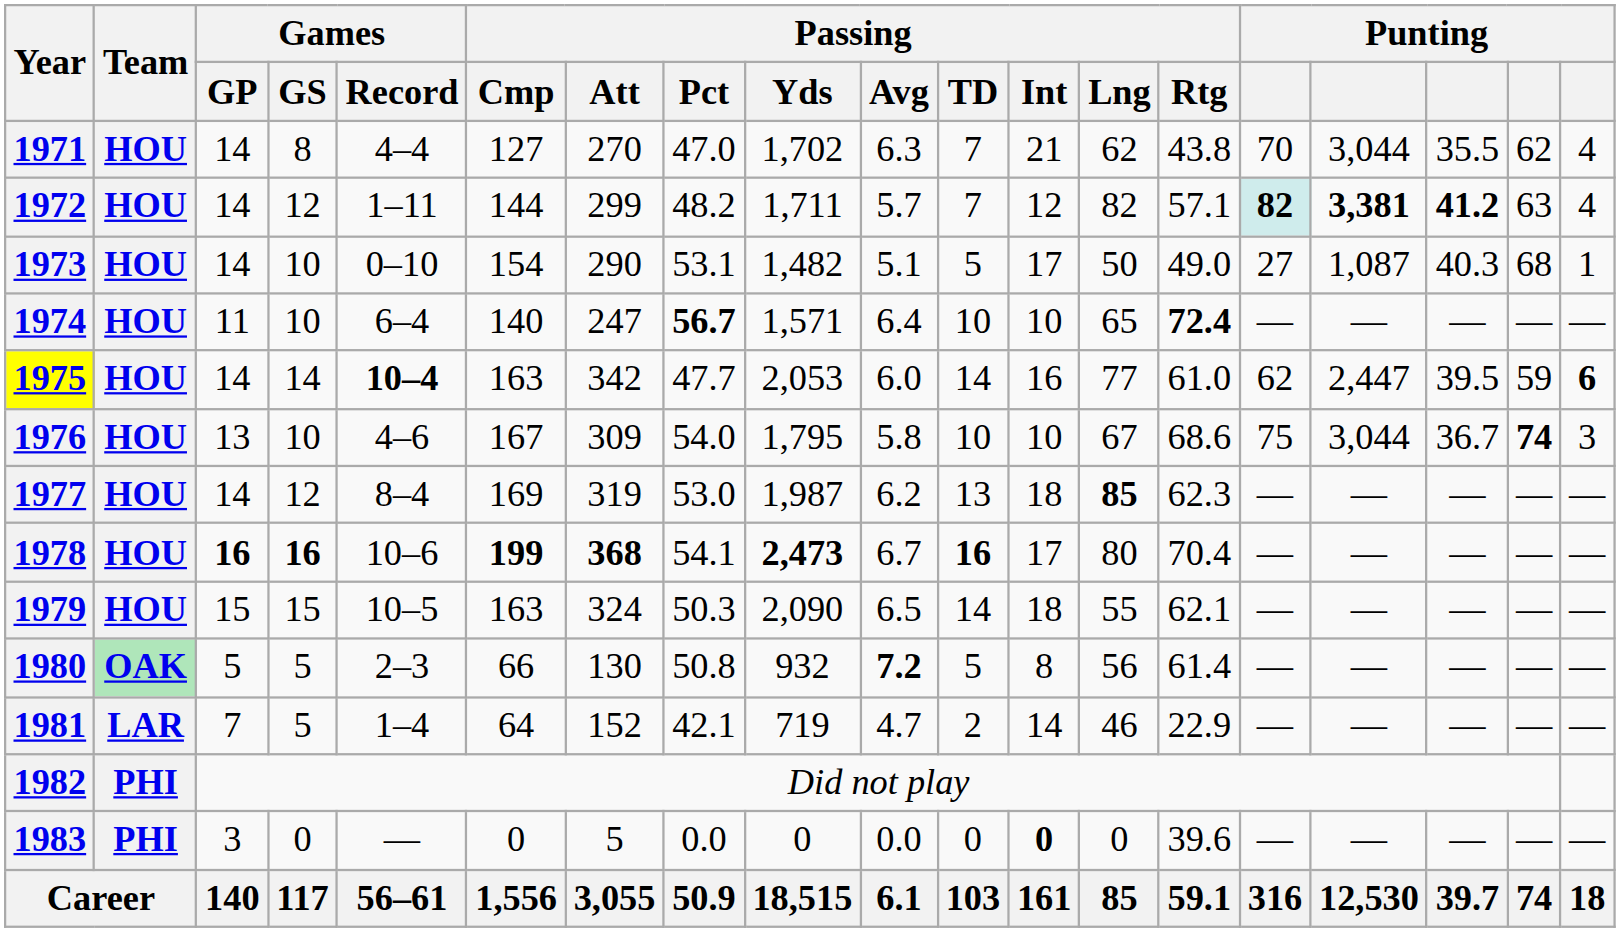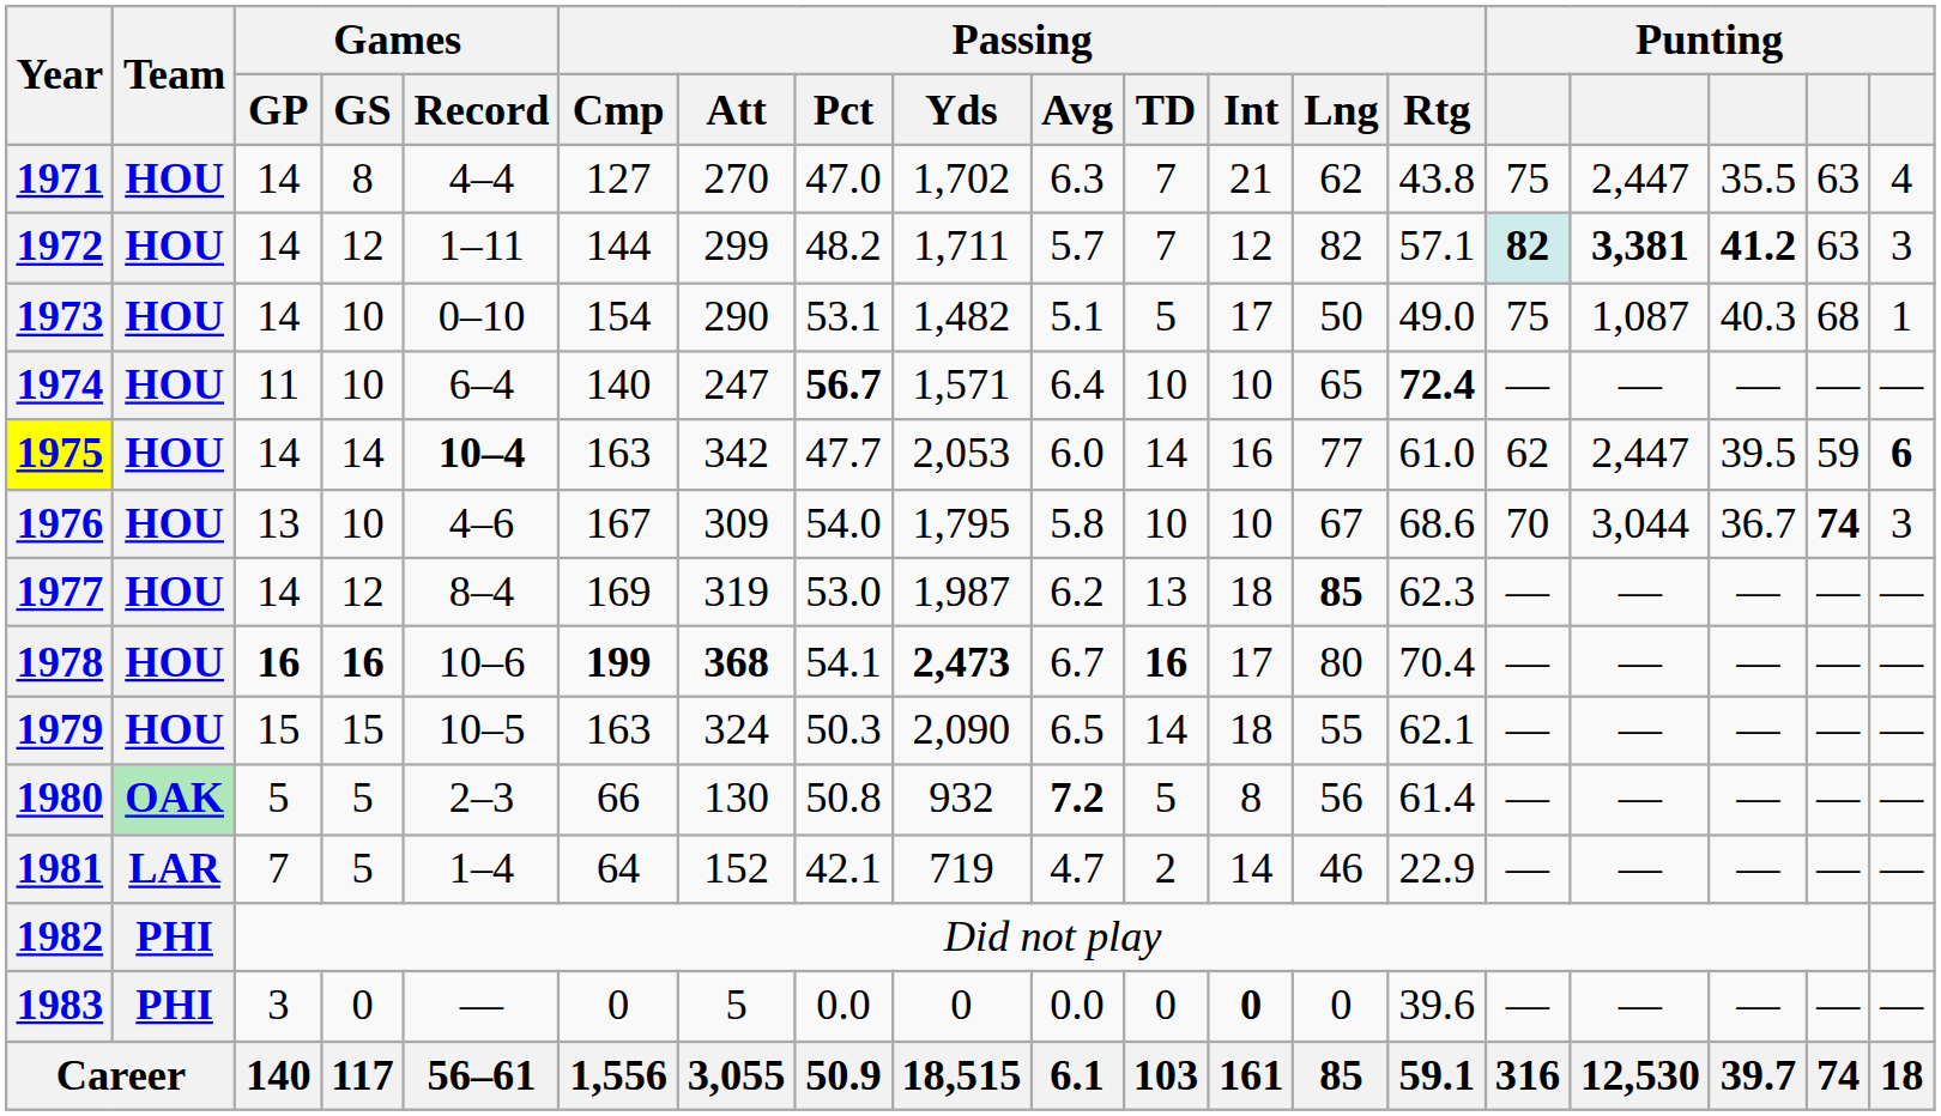1971 | column 15: 70 -> 75
1971 | column 16: 3,044 -> 2,447
1971 | column 18: 62 -> 63
1972 | column 19: 4 -> 3
1973 | column 15: 27 -> 75
1976 | column 15: 75 -> 70
